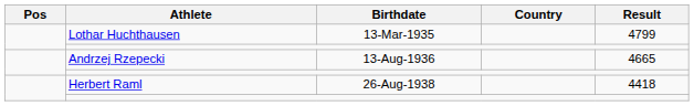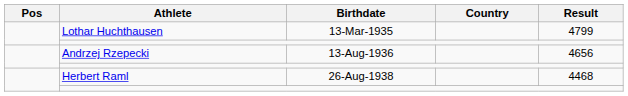Andrzej Rzepecki | Result: 4665 -> 4656
Herbert Raml | Result: 4418 -> 4468
